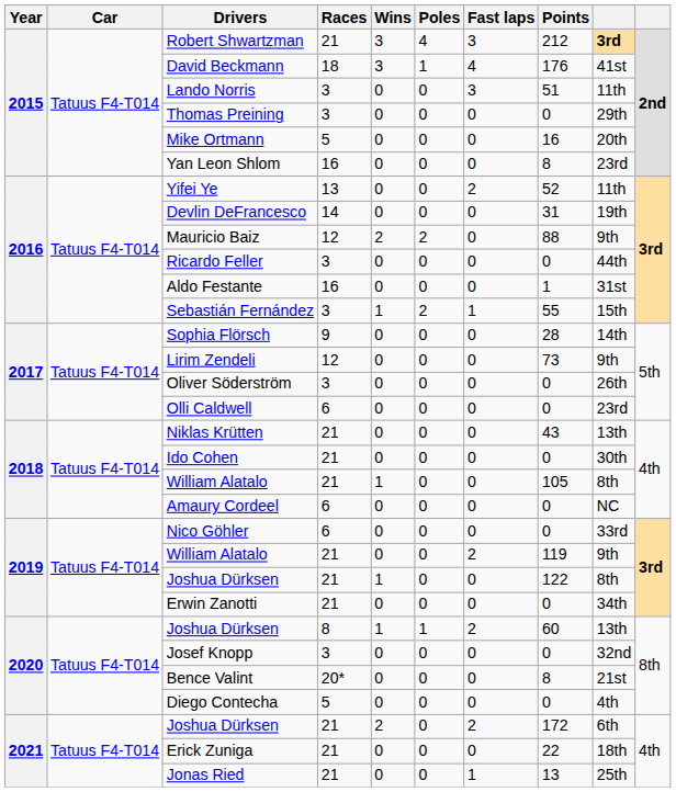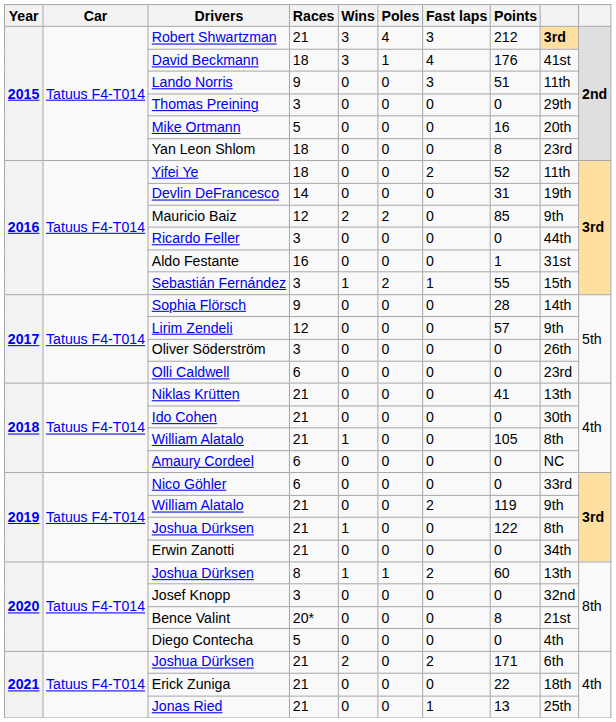Lando Norris | Races: 3 -> 9
Yan Leon Shlom | Races: 16 -> 18
Yifei Ye | Races: 13 -> 18
Mauricio Baiz | Points: 88 -> 85
Lirim Zendeli | Points: 73 -> 57
Niklas Krütten | Points: 43 -> 41
2021 / Joshua Dürksen | Points: 172 -> 171
